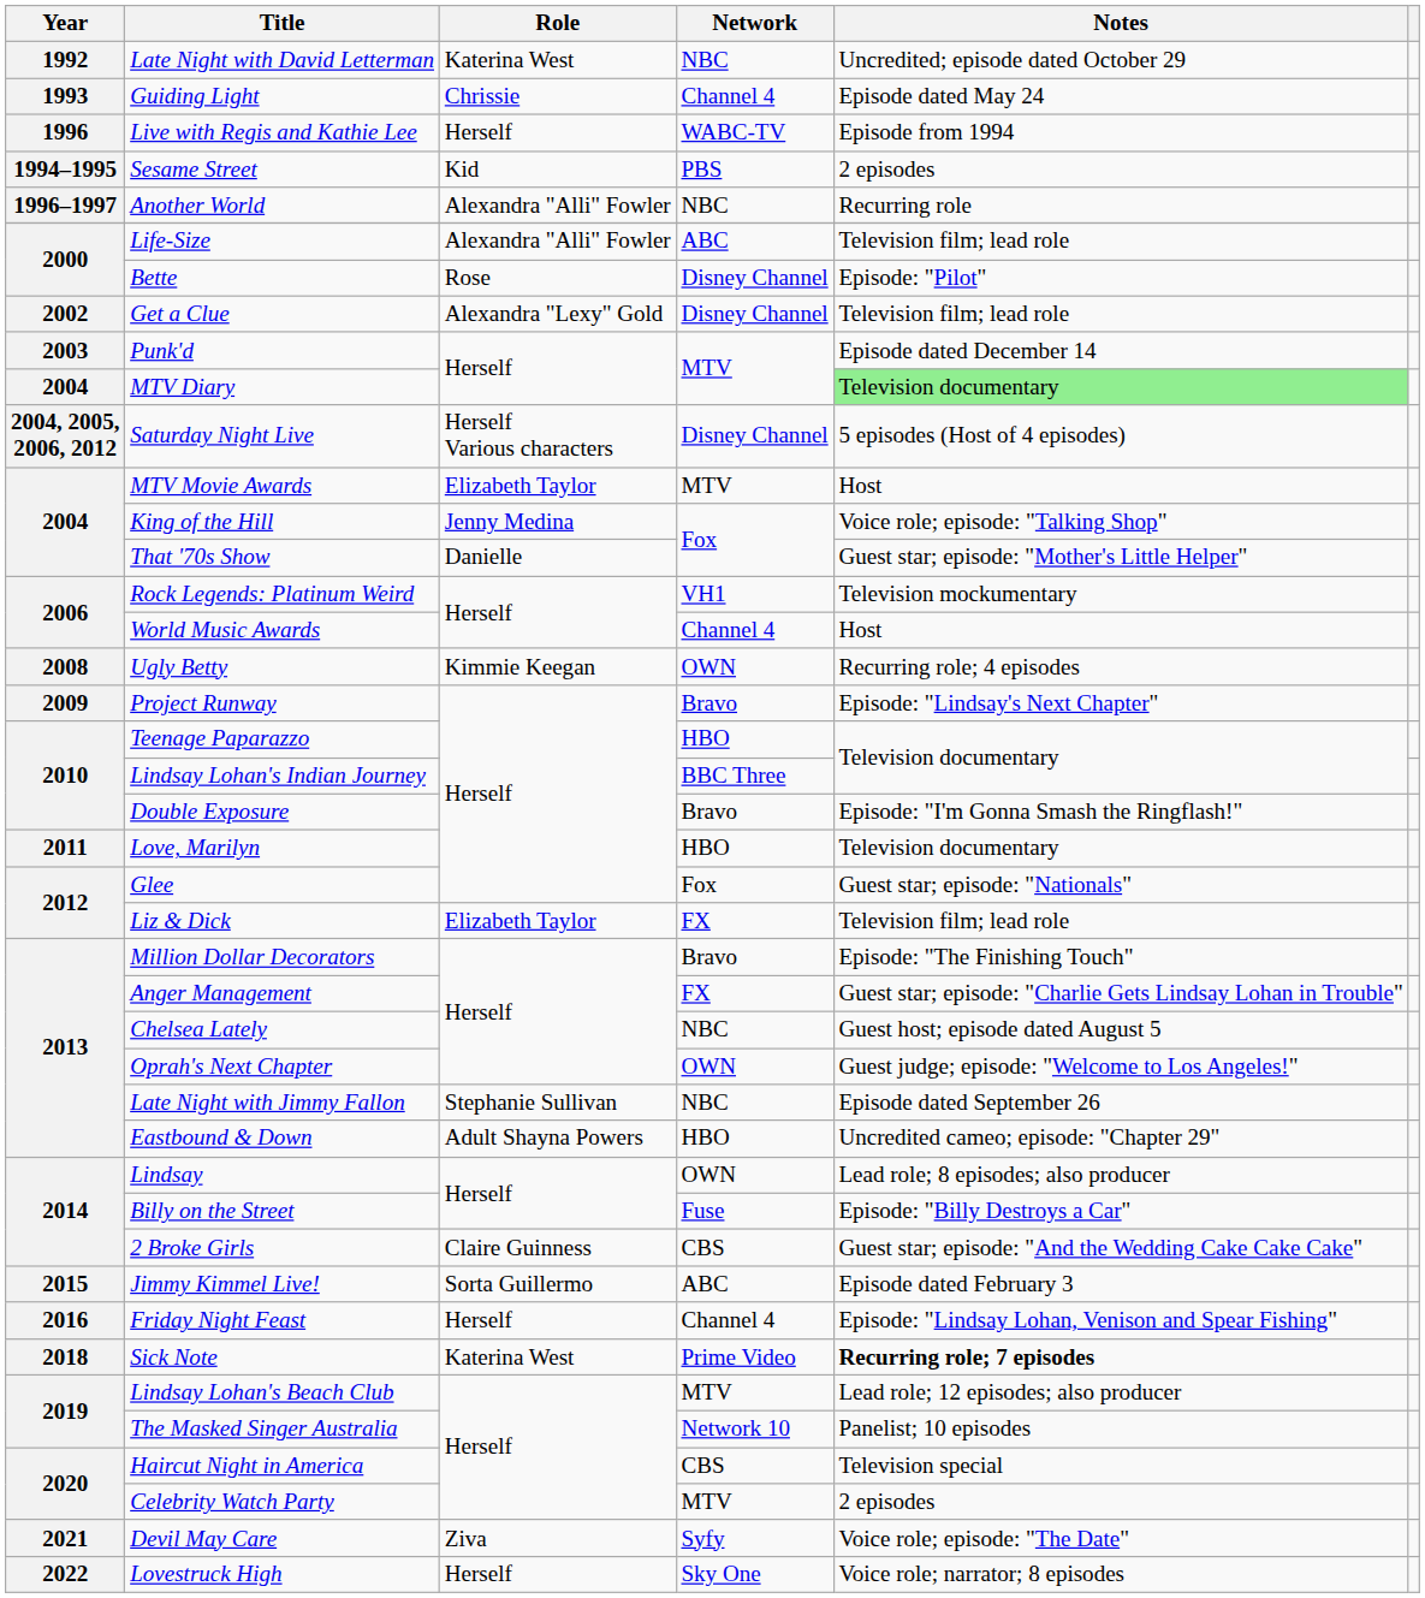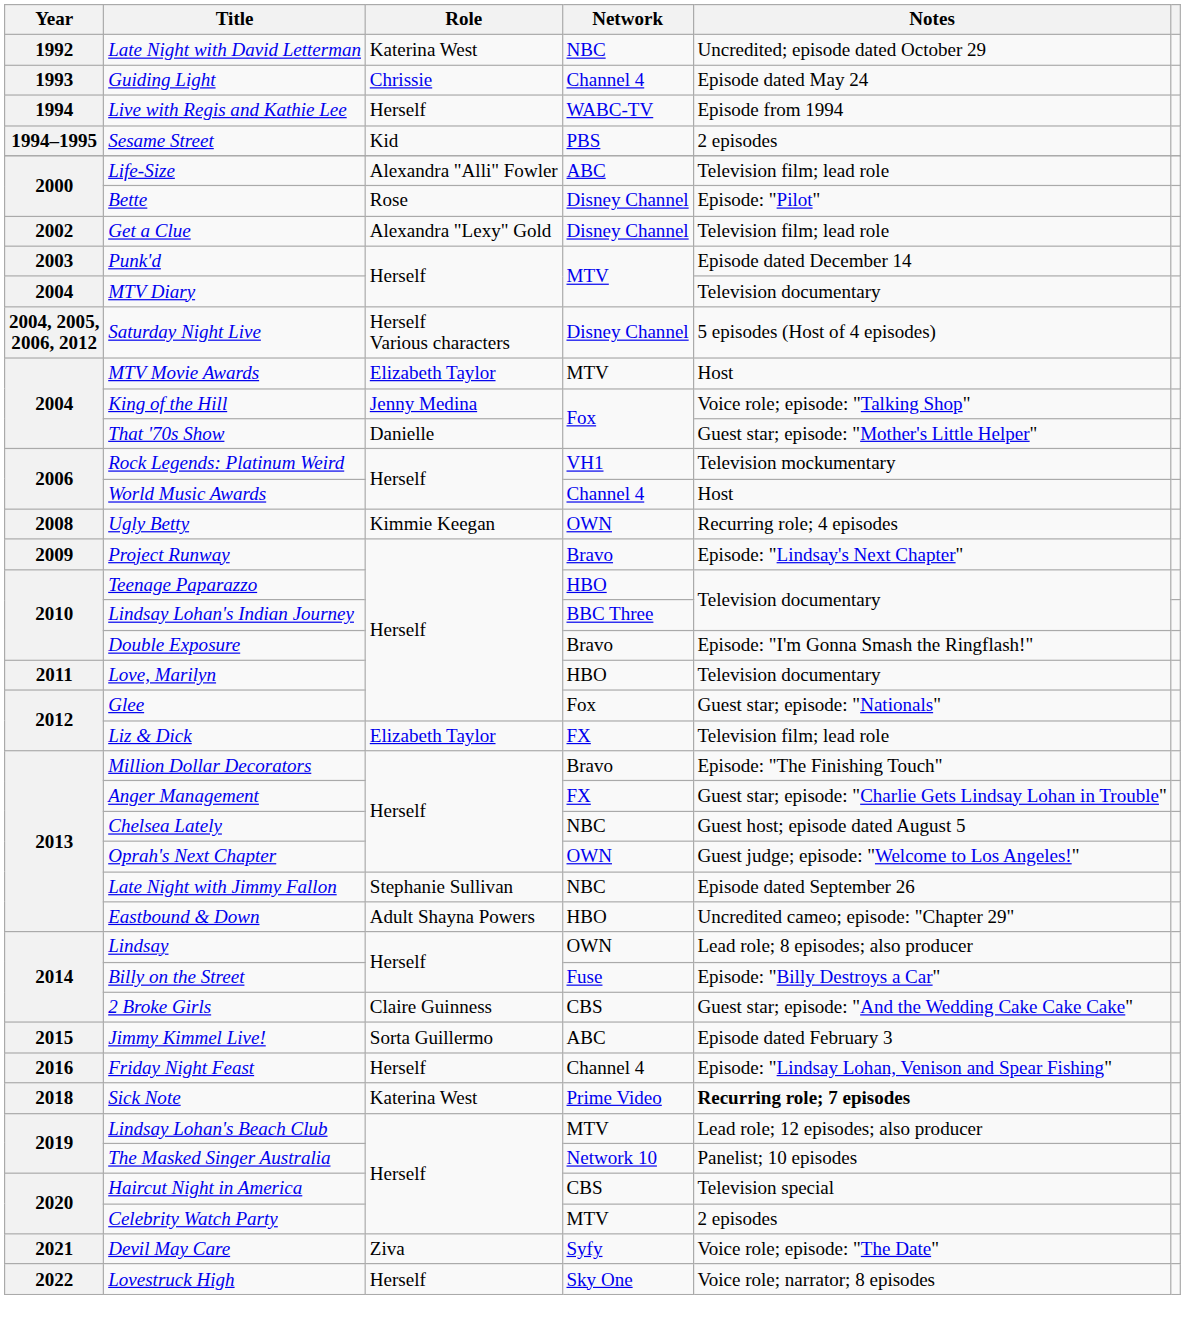Live with Regis and Kathie Lee | Year: 1996 -> 1994
- row: 1996–1997 | Another World | Alexandra "Alli" Fowler | NBC | Recurring role
MTV Diary | Notes: lightgreen background -> no background
